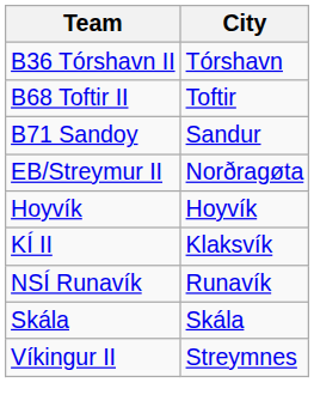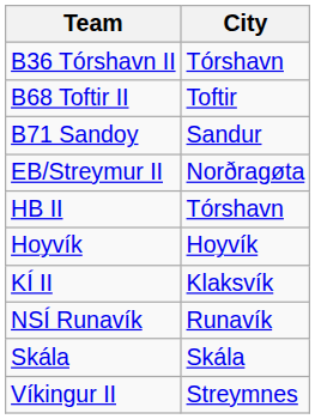+ row: HB II | Tórshavn
